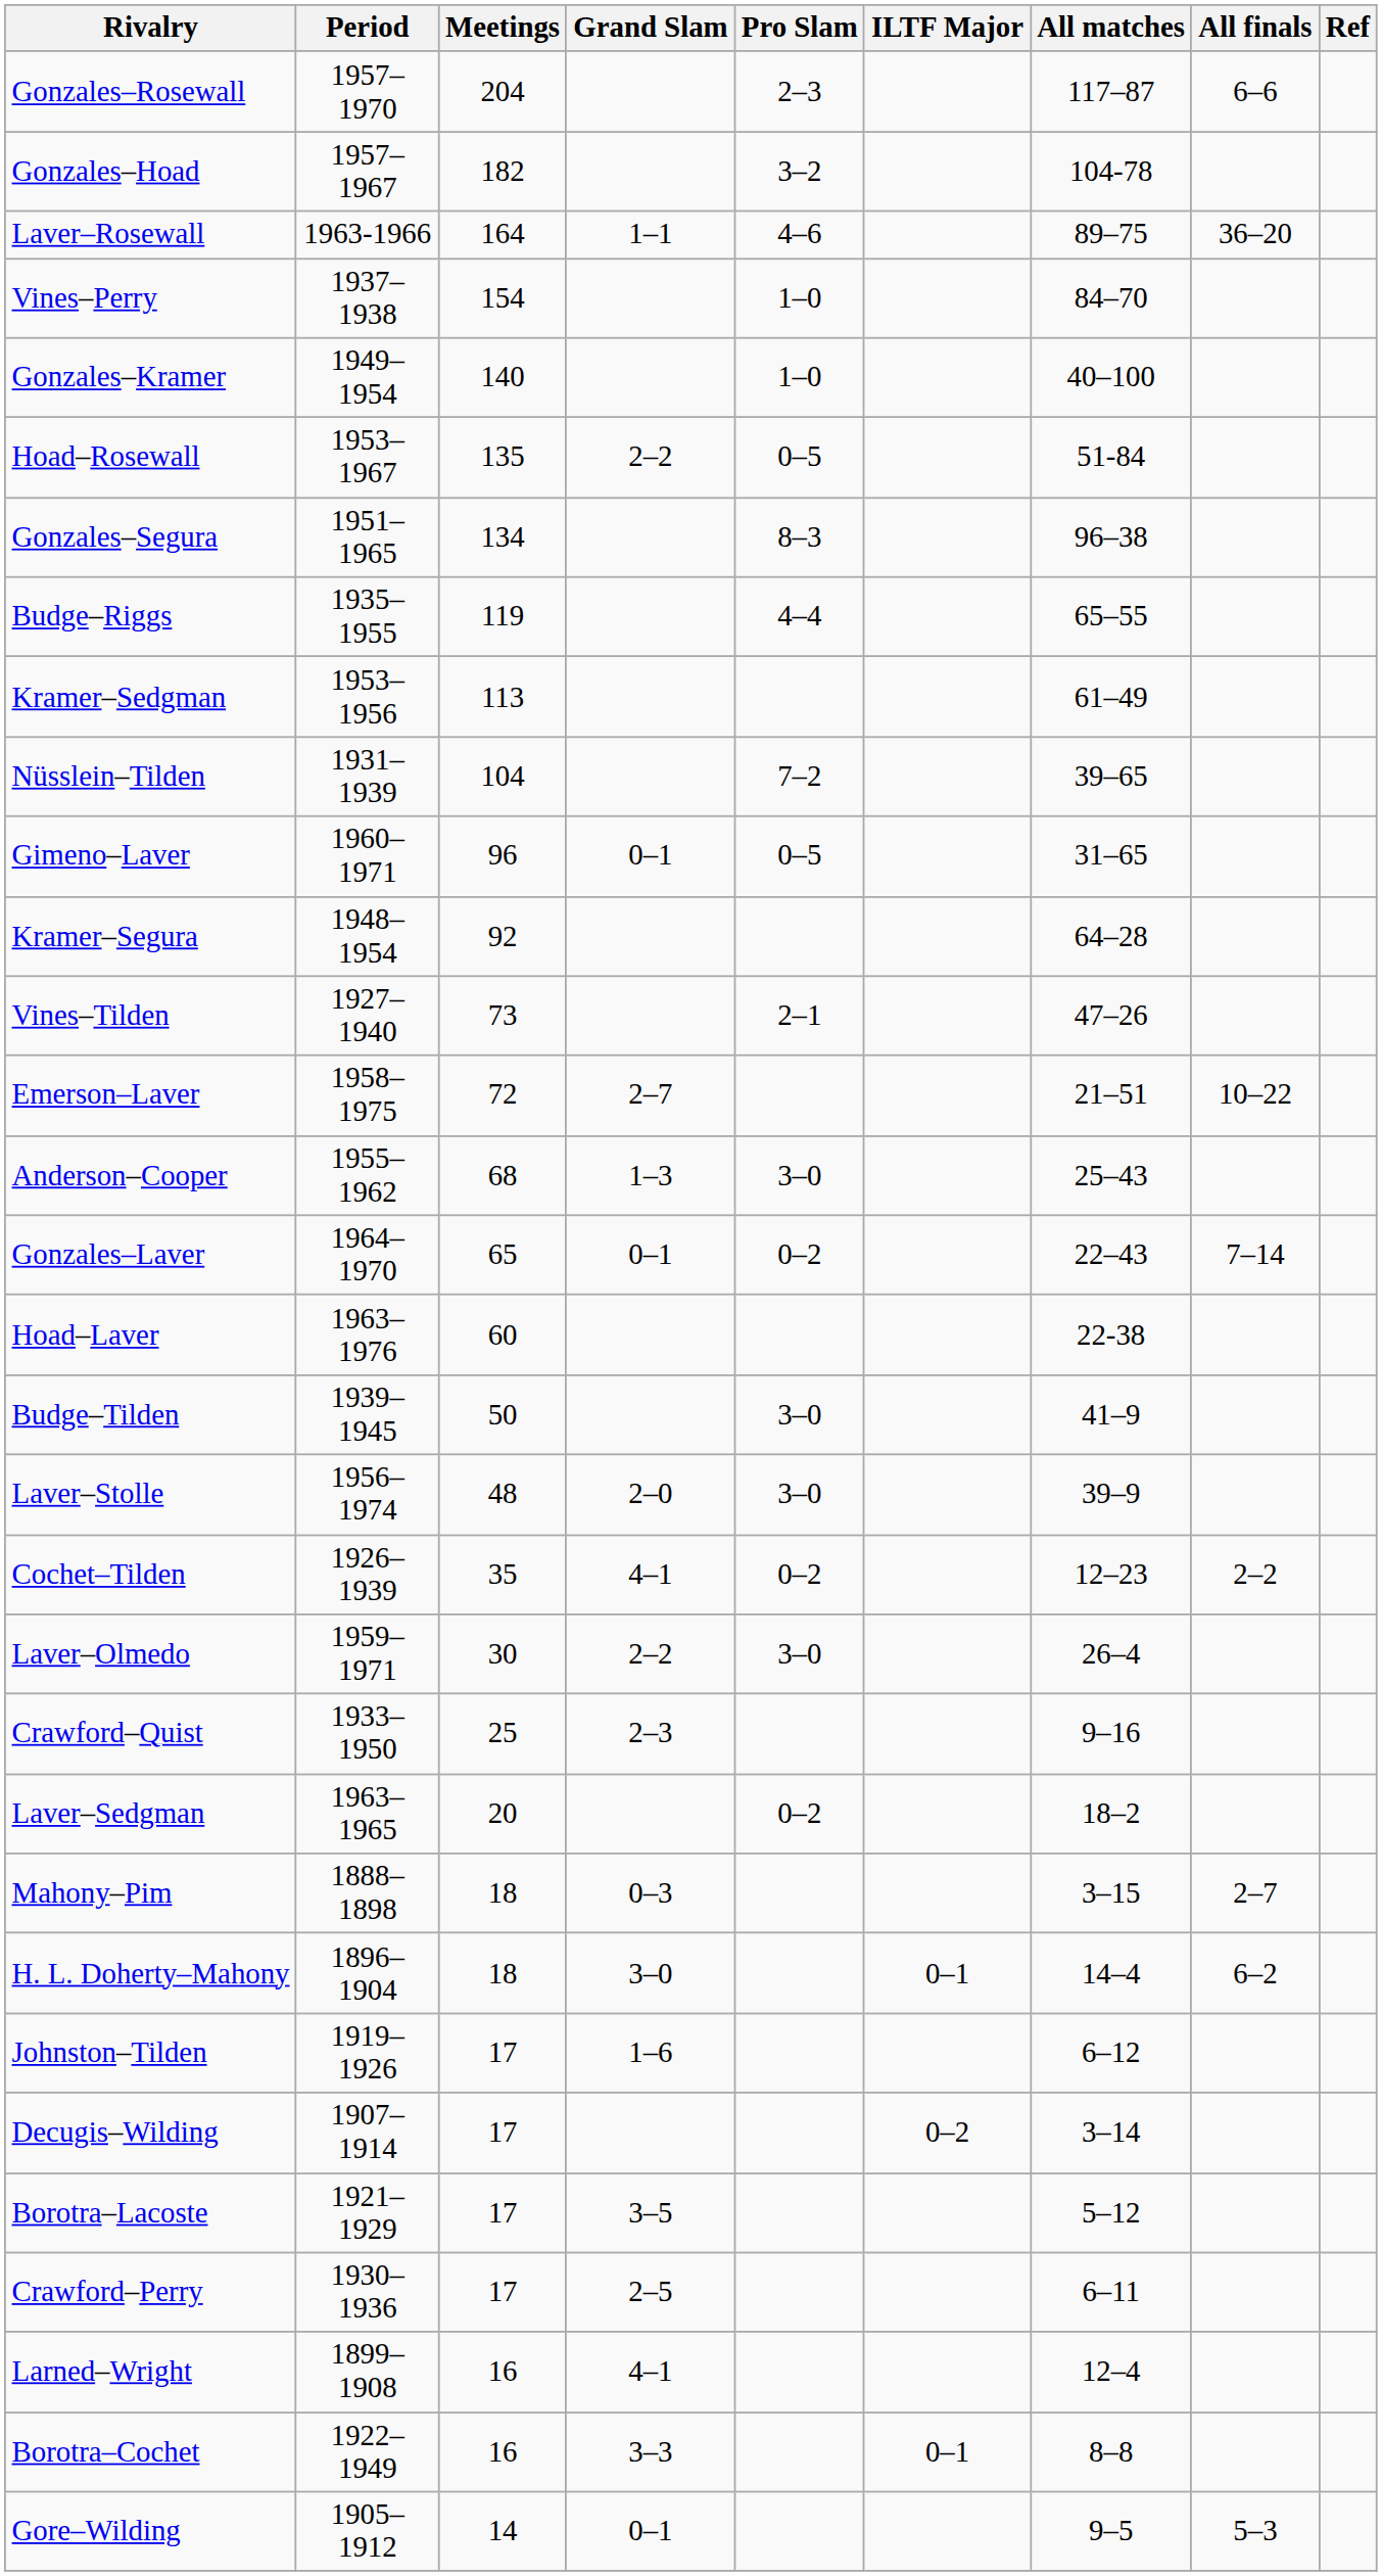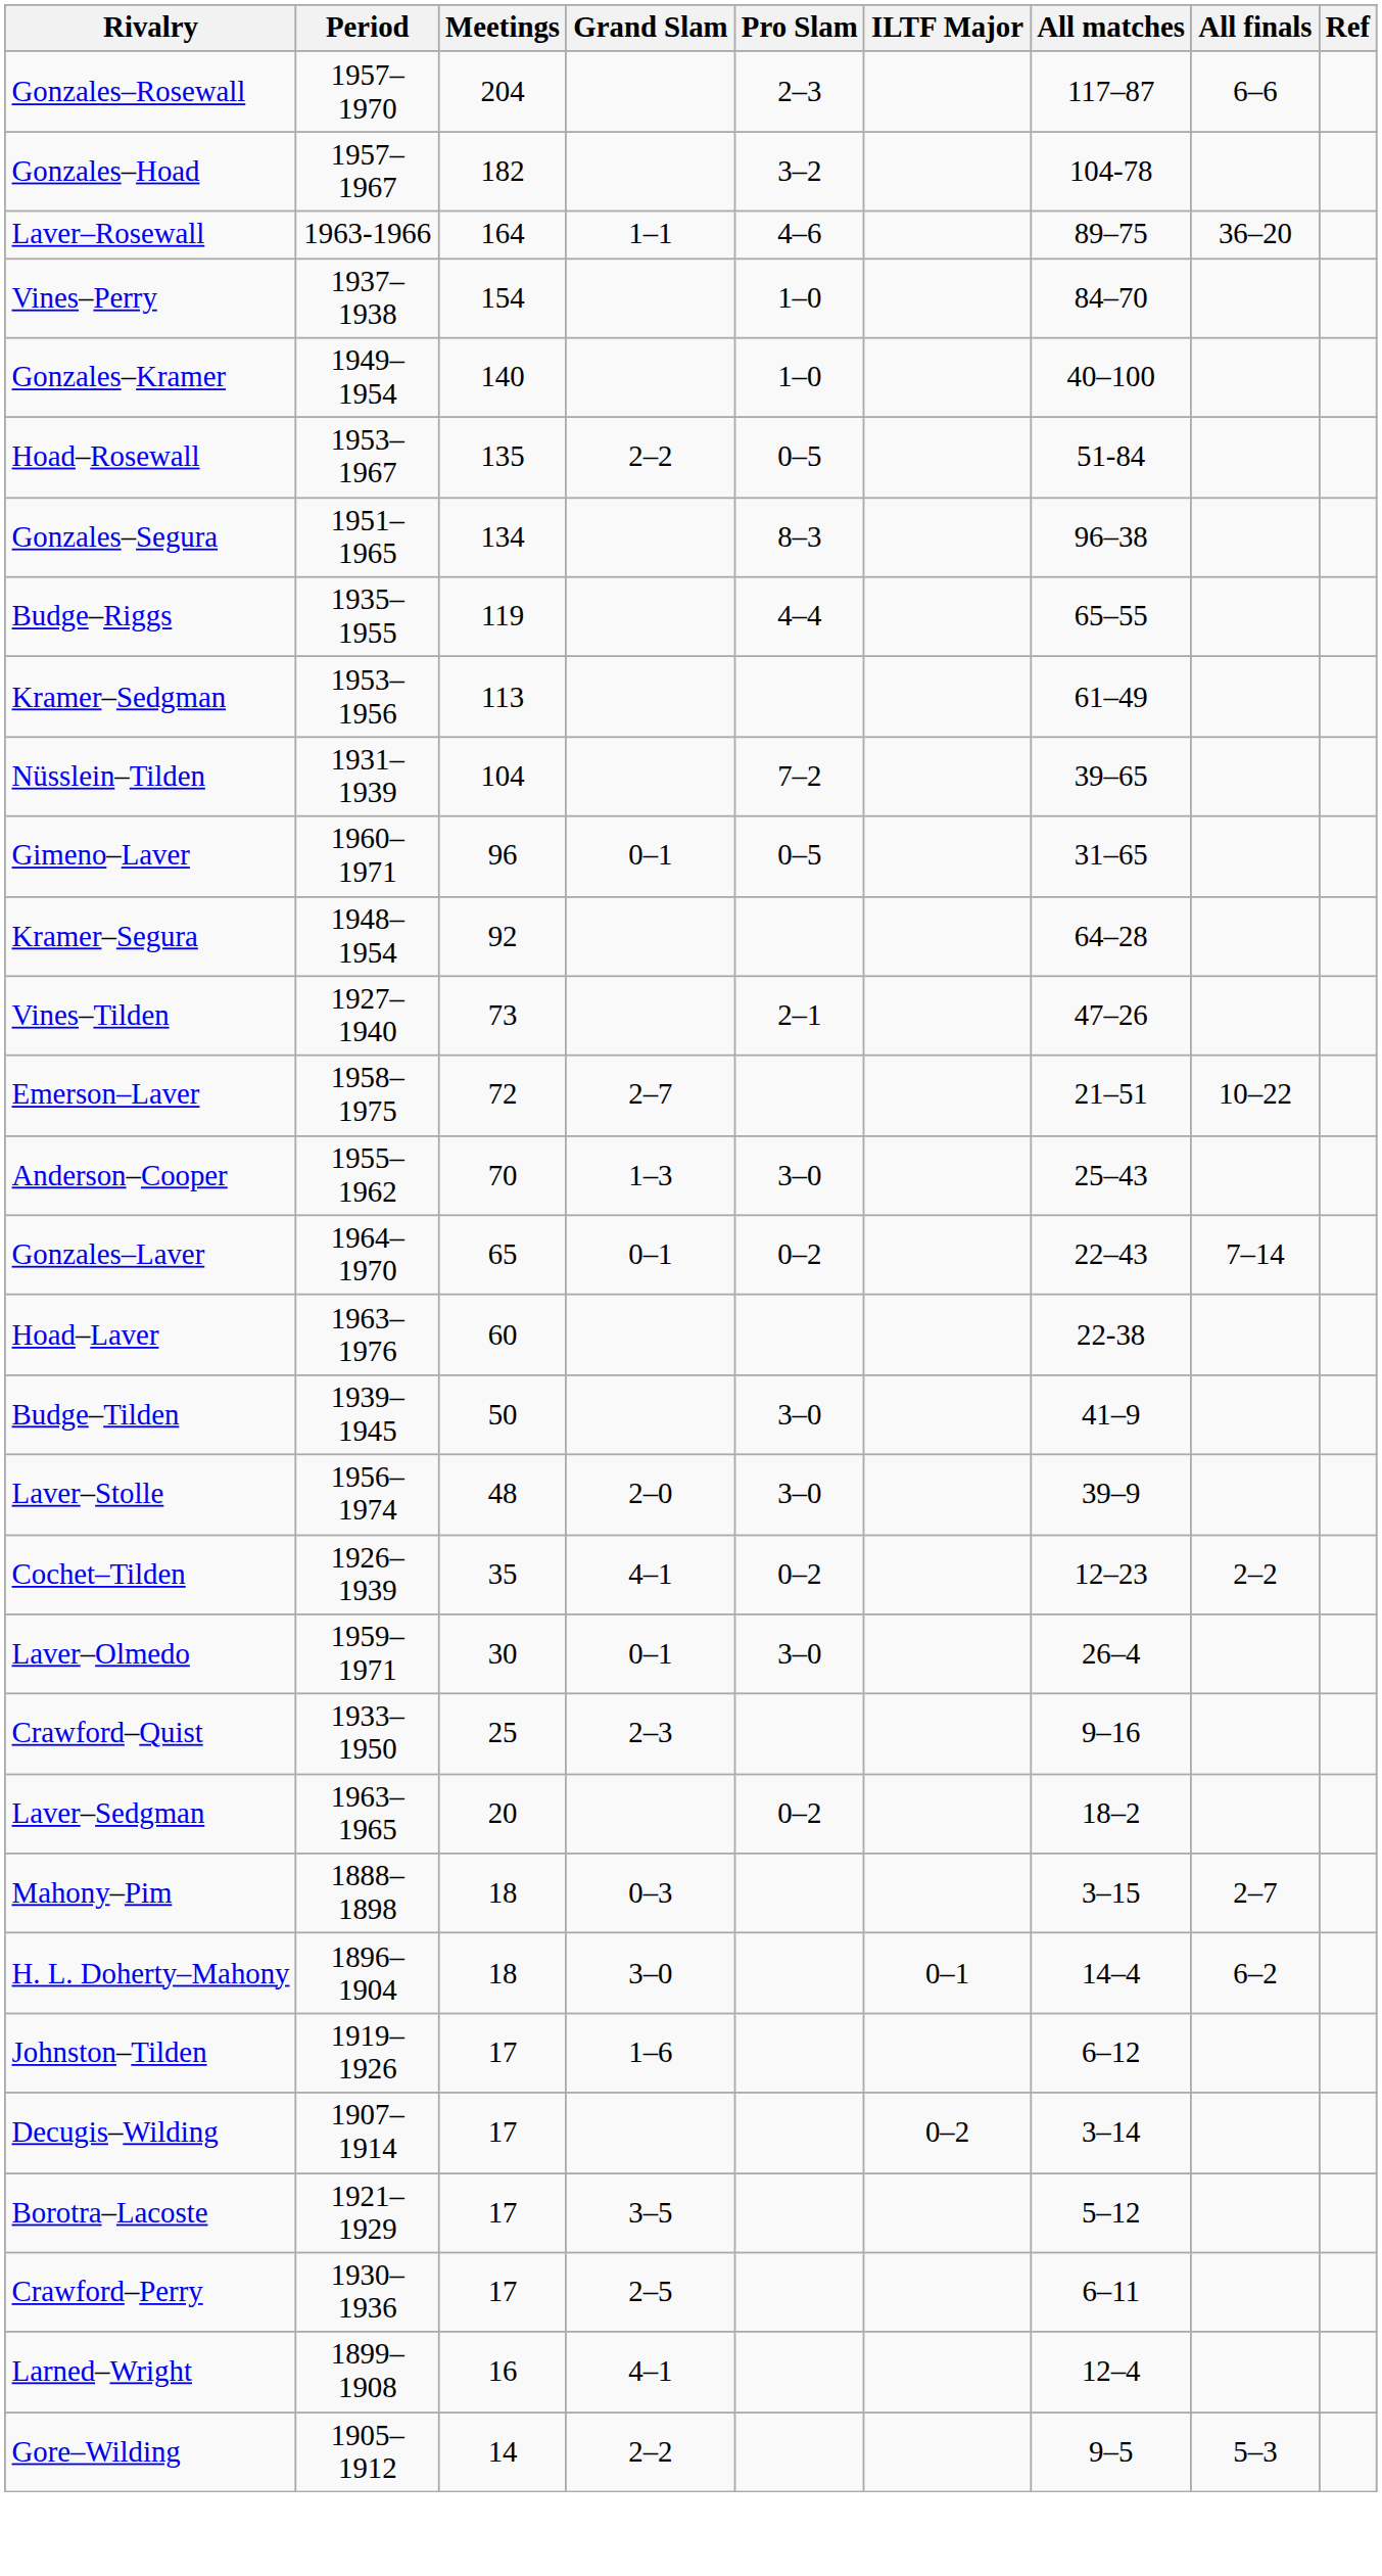Anderson–Cooper | Meetings: 68 -> 70
Laver–Olmedo | Grand Slam: 2–2 -> 0–1
- row: Borotra–Cochet | 1922–1949 | 16 | 3–3 | 0–1 | 8–8
Gore–Wilding | Grand Slam: 0–1 -> 2–2
